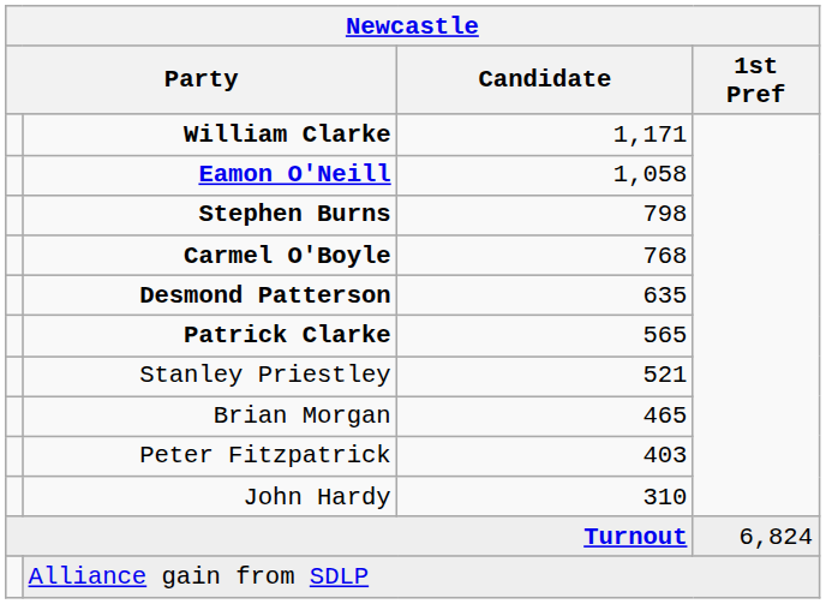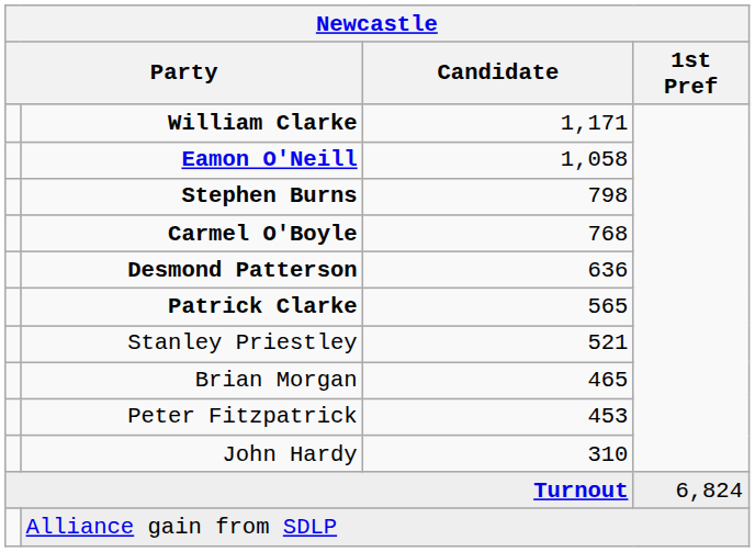Desmond Patterson | Candidate: 635 -> 636
Peter Fitzpatrick | Candidate: 403 -> 453
